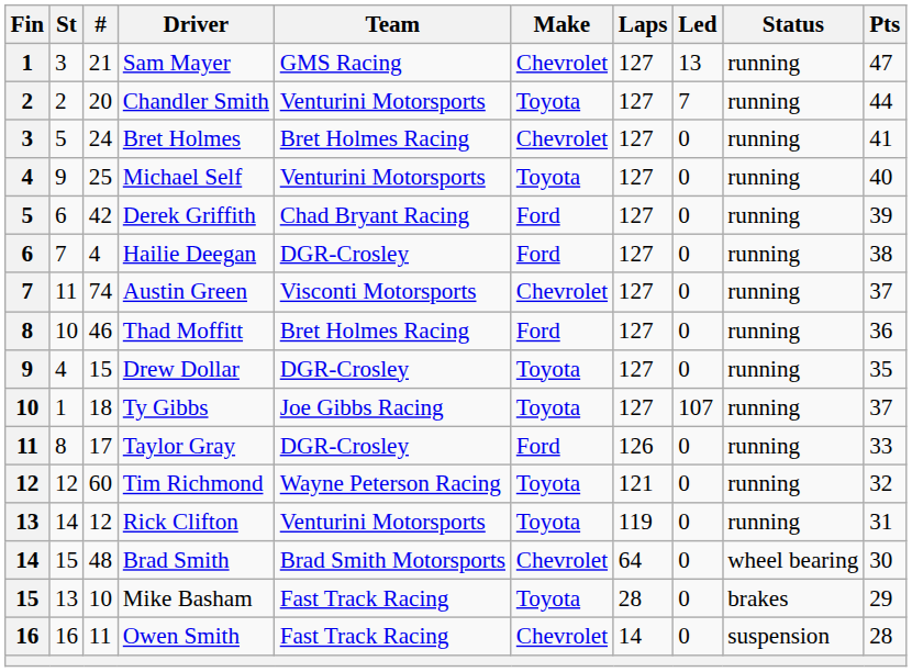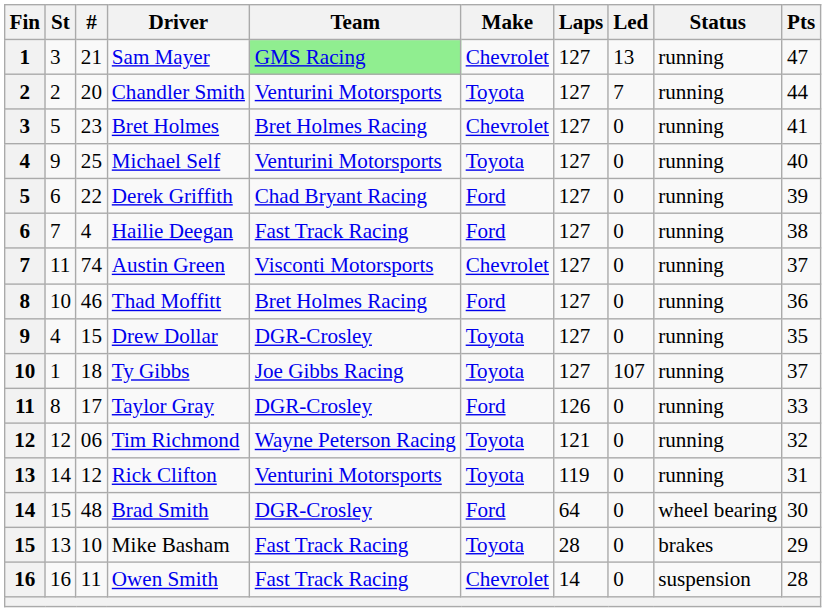Sam Mayer | Team: no background -> lightgreen background
Bret Holmes | #: 24 -> 23
Derek Griffith | #: 42 -> 22
Hailie Deegan | Team: DGR-Crosley -> Fast Track Racing
Tim Richmond | #: 60 -> 06
Brad Smith | Team: Brad Smith Motorsports -> DGR-Crosley
Brad Smith | Make: Chevrolet -> Ford
